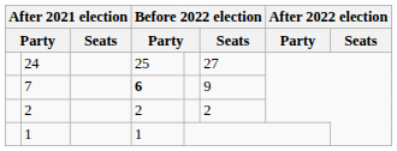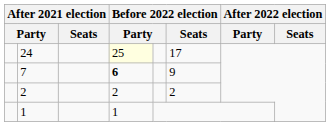24 | column 4: no background -> lightyellow background
24 | Before 2022 election / Seats: 27 -> 17
